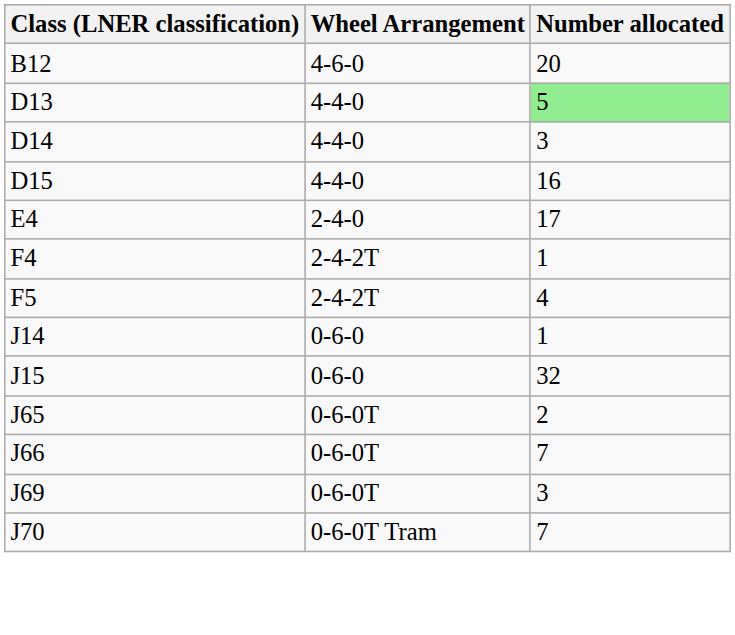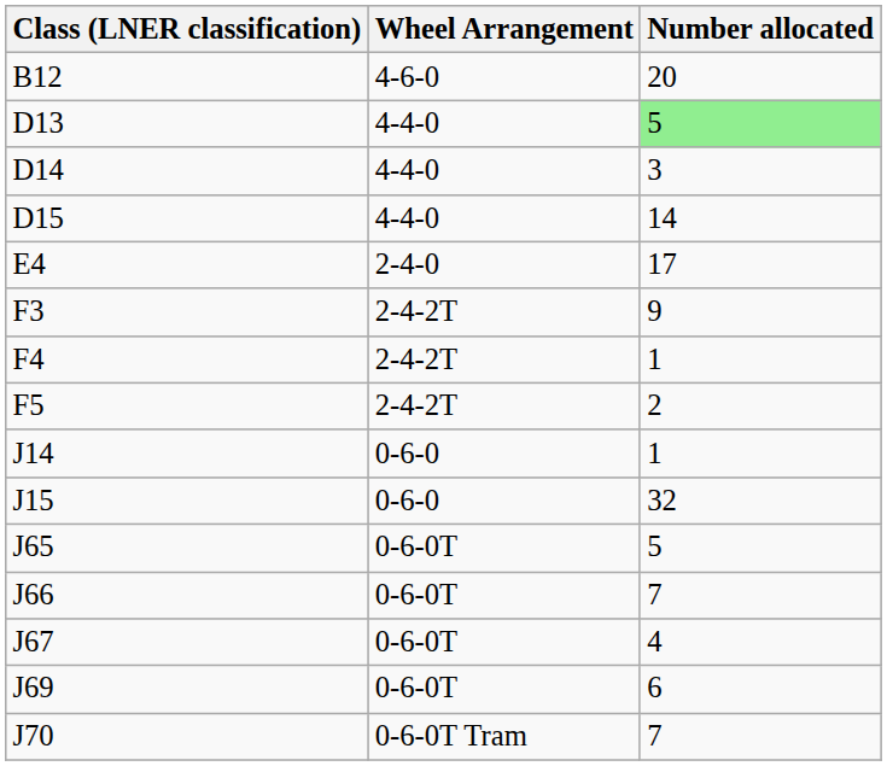D15 | Number allocated: 16 -> 14
+ row: F3 | 2-4-2T | 9
F5 | Number allocated: 4 -> 2
J65 | Number allocated: 2 -> 5
+ row: J67 | 0-6-0T | 4
J69 | Number allocated: 3 -> 6
